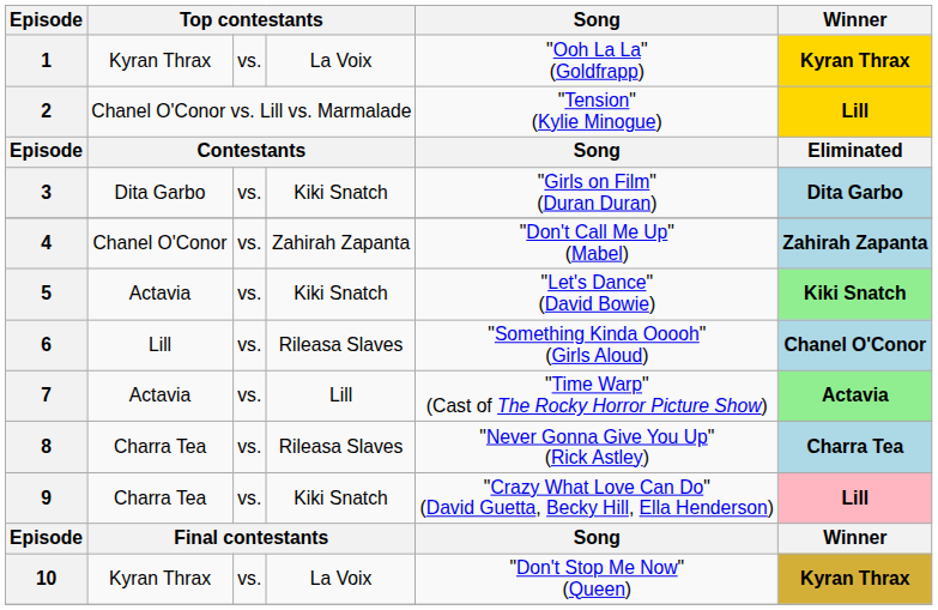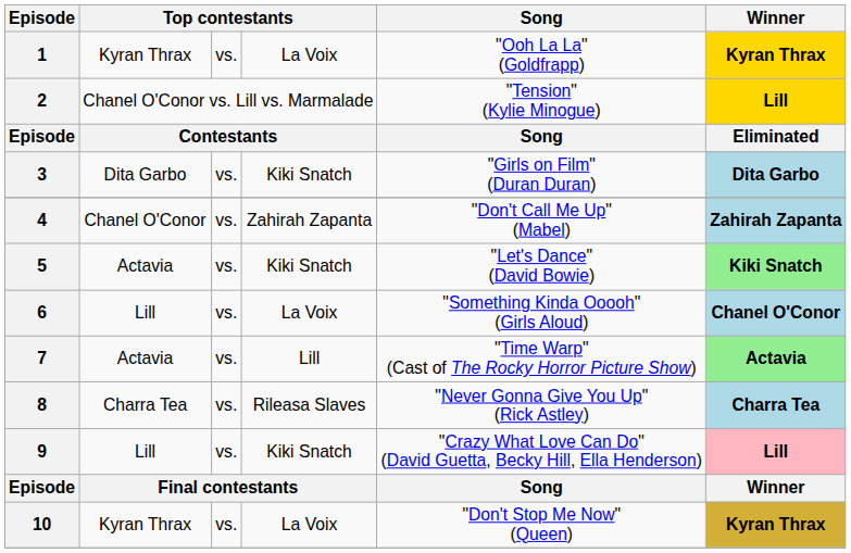6 | column 4: Rileasa Slaves -> La Voix
9 | column 2: Charra Tea -> Lill
